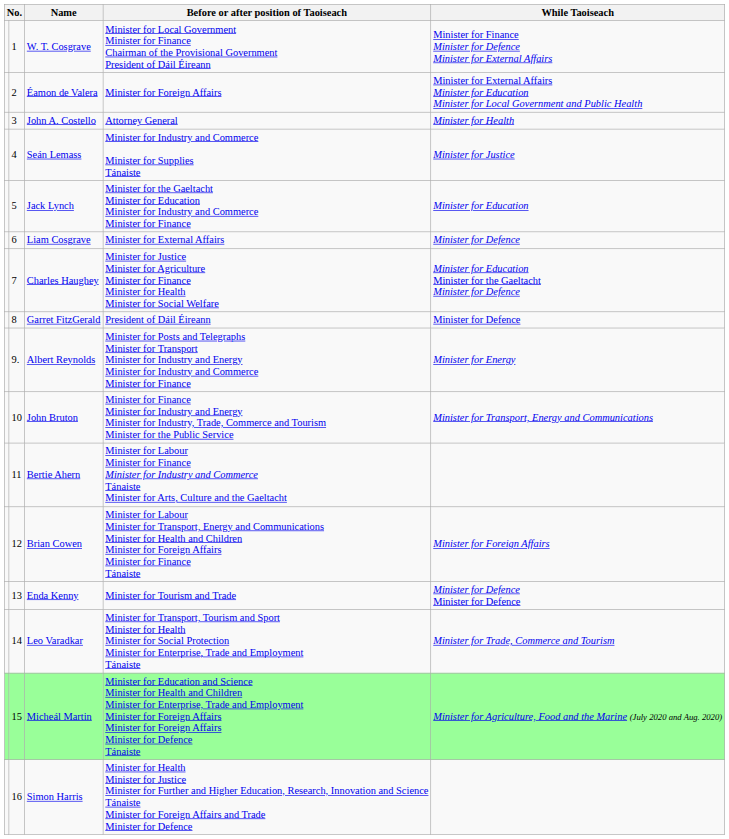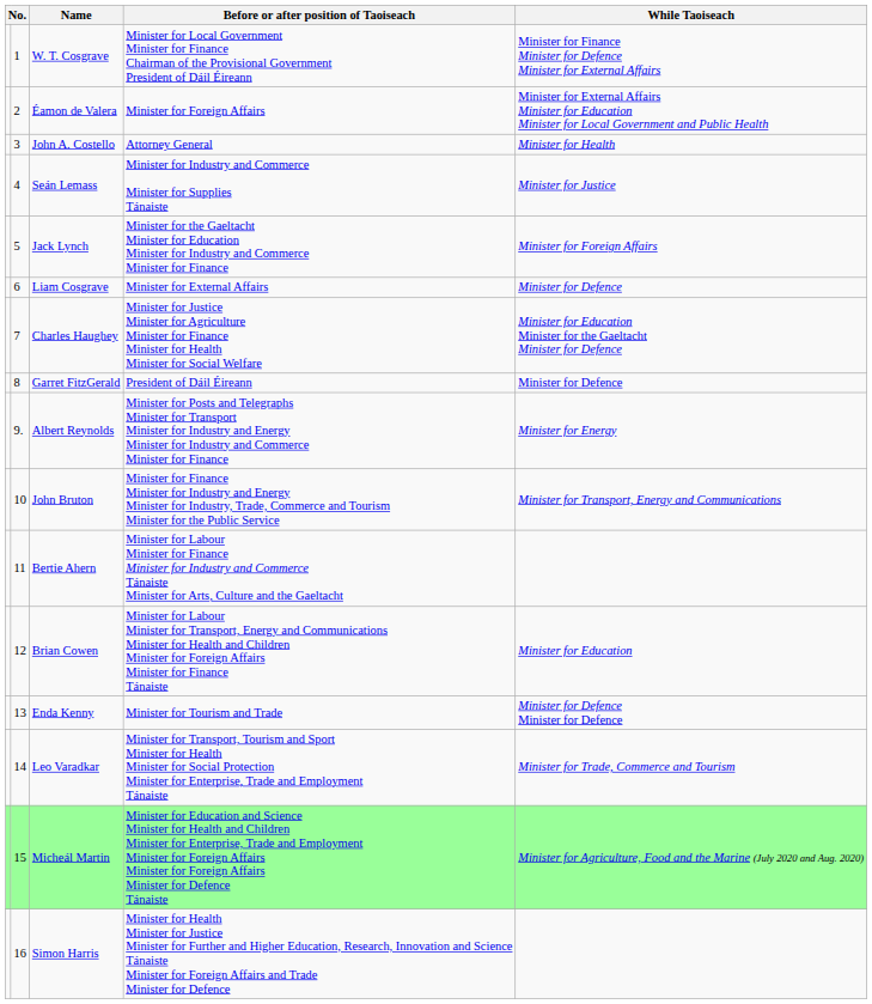Jack Lynch | While Taoiseach: Minister for Education -> Minister for Foreign Affairs
Brian Cowen | While Taoiseach: Minister for Foreign Affairs -> Minister for Education
